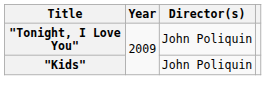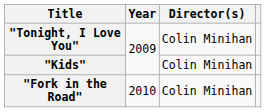"Tonight, I Love You" | Director(s): John Poliquin -> Colin Minihan
"Kids" | Director(s): John Poliquin -> Colin Minihan
+ row: "Fork in the Road" | 2010 | Colin Minihan
